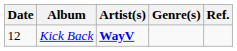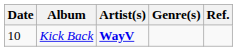Kick Back | Date: 12 -> 10
